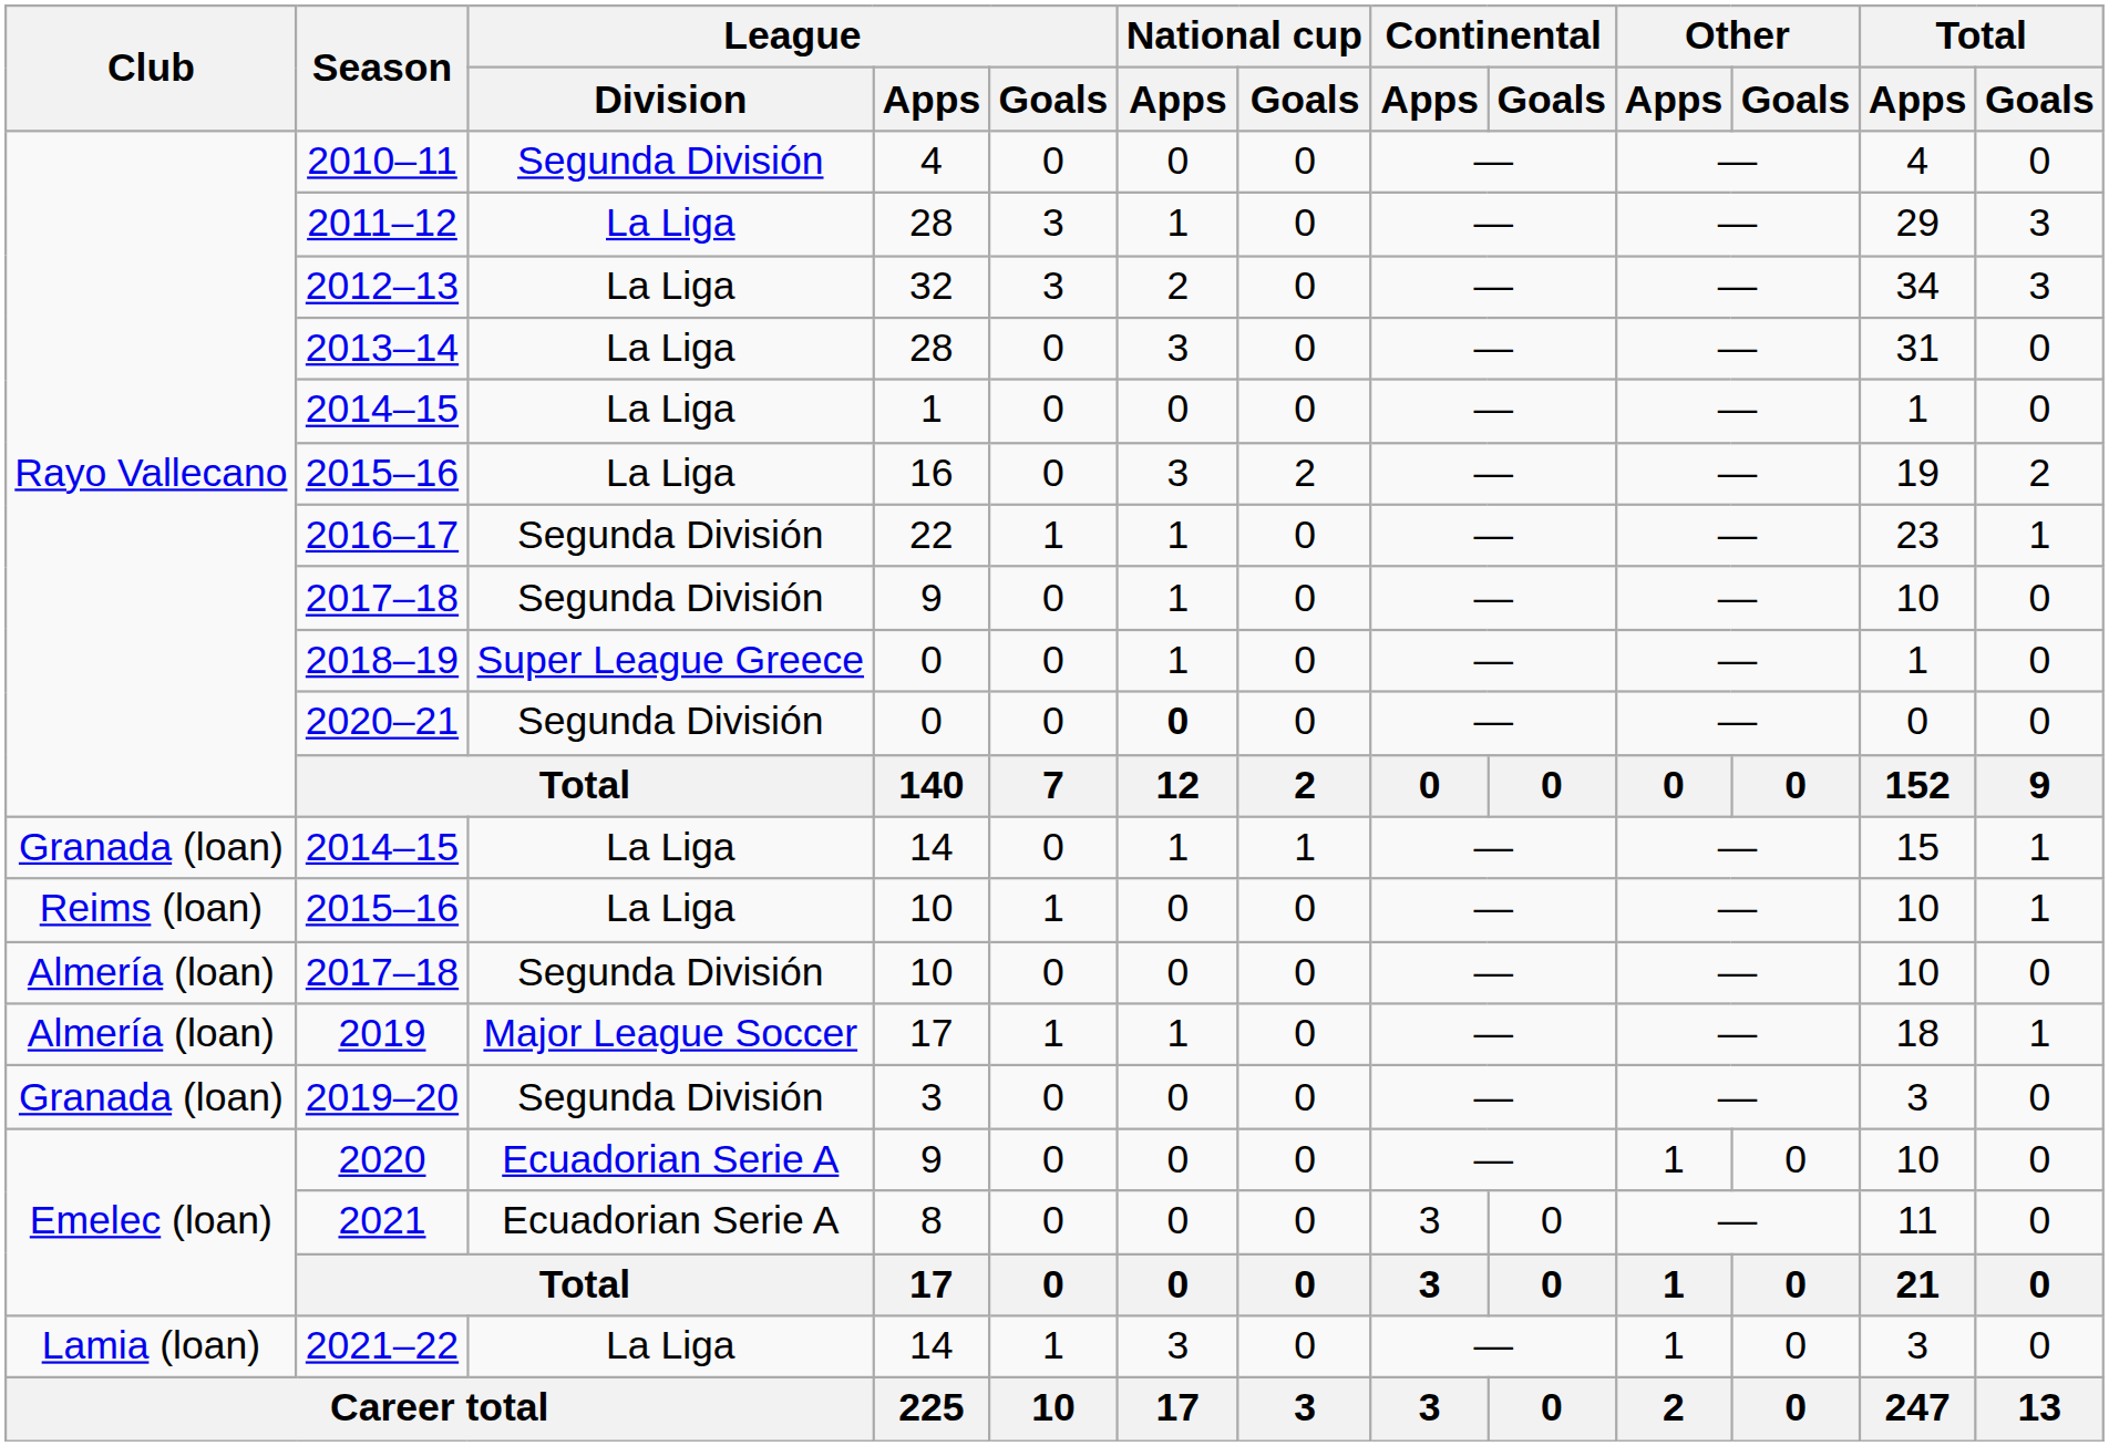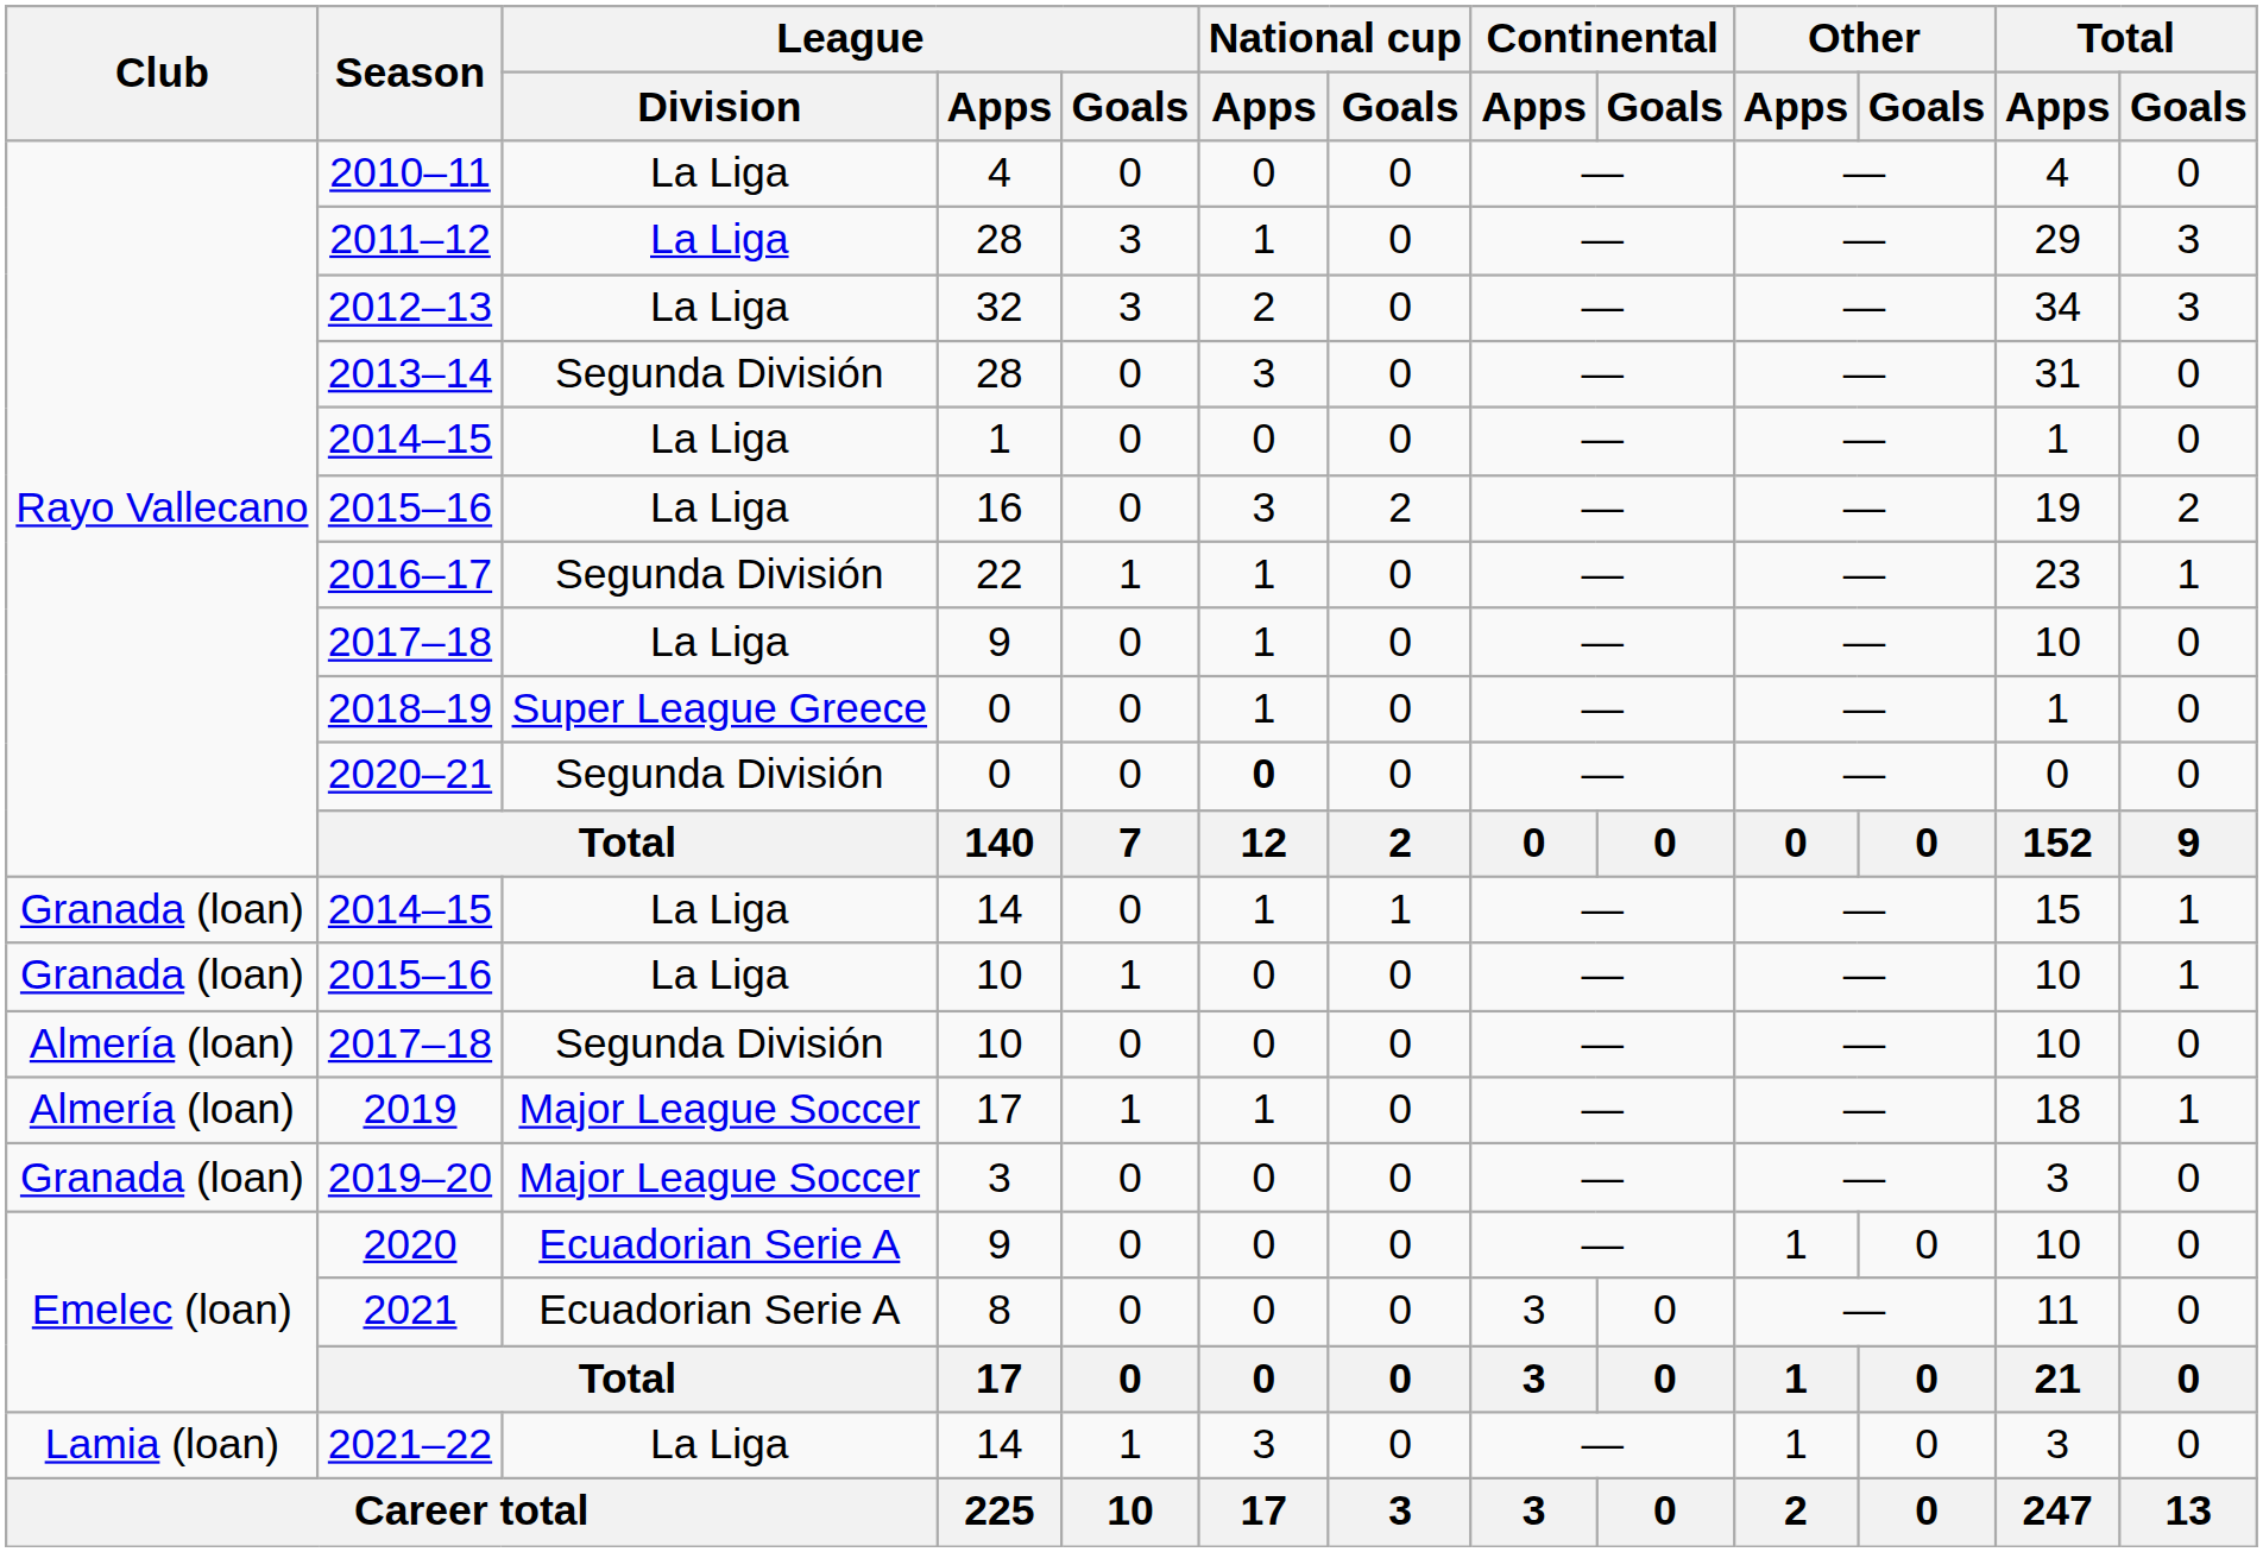2010–11 | League / Division: Segunda División -> La Liga
2013–14 | League / Division: La Liga -> Segunda División
2017–18 / 9 | League / Division: Segunda División -> La Liga
2015–16 / 10 | Club: Reims (loan) -> Granada (loan)
2019–20 | League / Division: Segunda División -> Major League Soccer
